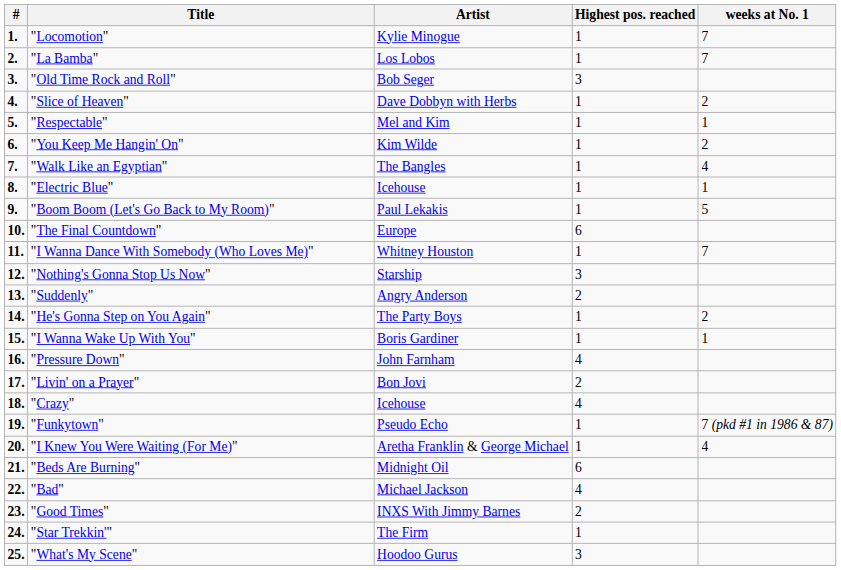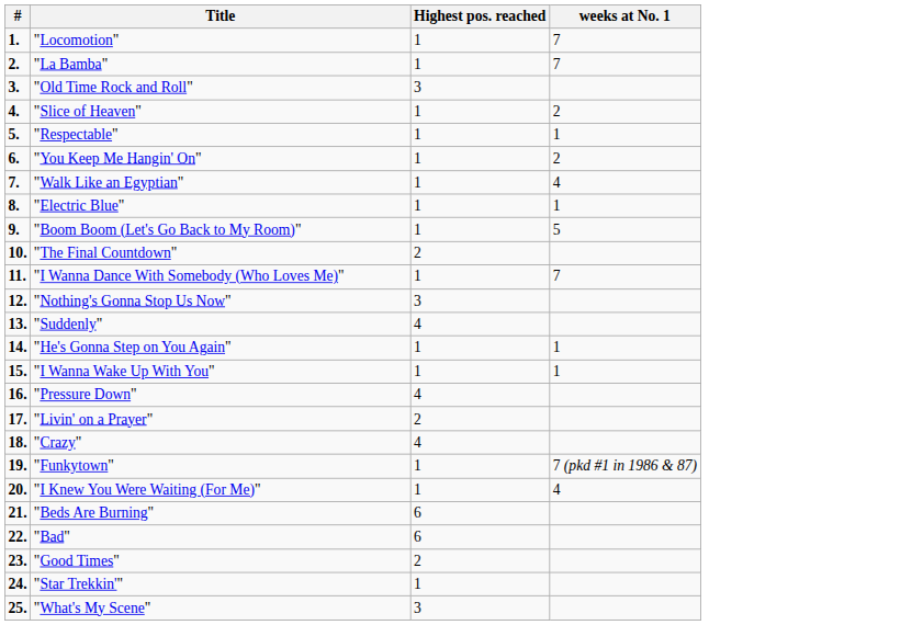- column: Artist | Kylie Minogue | Los Lobos | Bob Seger | Dave Dobbyn with Herbs | Mel and Kim | Kim Wilde | The Bangles | Icehouse | Paul Lekakis | Europe | Whitney Houston | Starship | Angry Anderson | The Party Boys | Boris Gardiner | John Farnham | Bon Jovi | Icehouse | Pseudo Echo | Aretha Franklin & George Michael | Midnight Oil | Michael Jackson | INXS With Jimmy Barnes | The Firm | Hoodoo Gurus
"The Final Countdown" | Highest pos. reached: 6 -> 2
"Suddenly" | Highest pos. reached: 2 -> 4
"He's Gonna Step on You Again" | weeks at No. 1: 2 -> 1
"Bad" | Highest pos. reached: 4 -> 6
